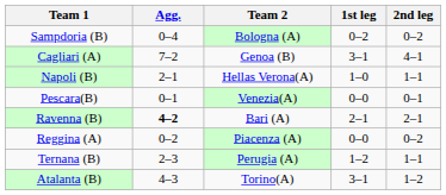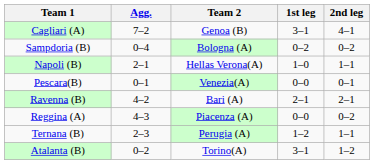rows swapped: Sampdoria (B) <-> Cagliari (A)
Ravenna (B) | Agg.: bold -> normal
Reggina (A) | Agg.: 0–2 -> 4–3
Atalanta (B) | Agg.: 4–3 -> 0–2
